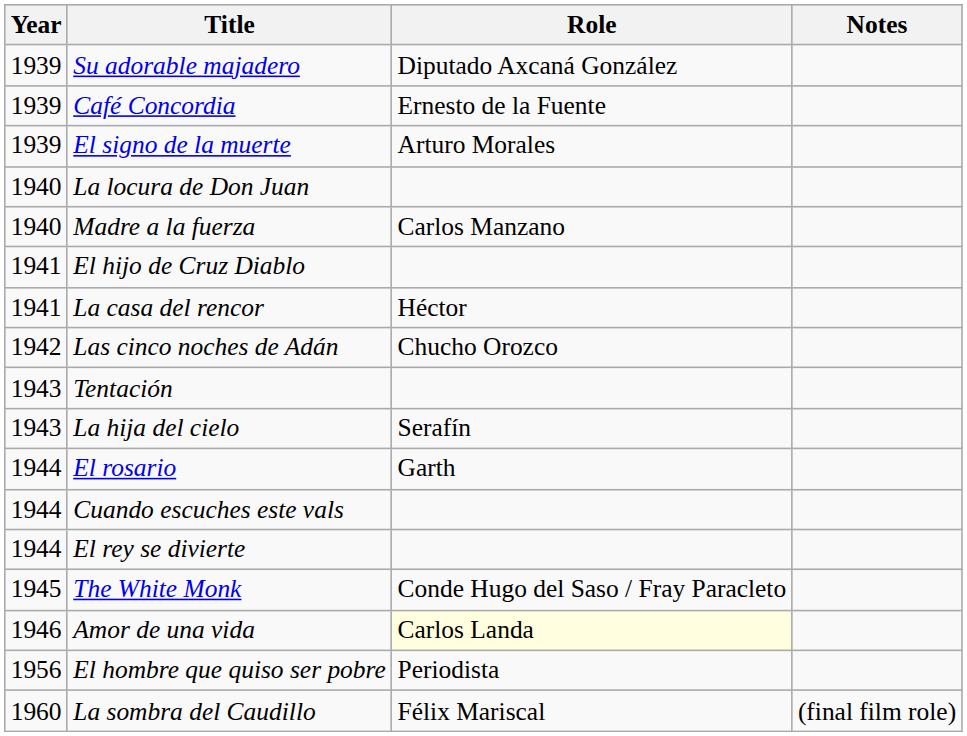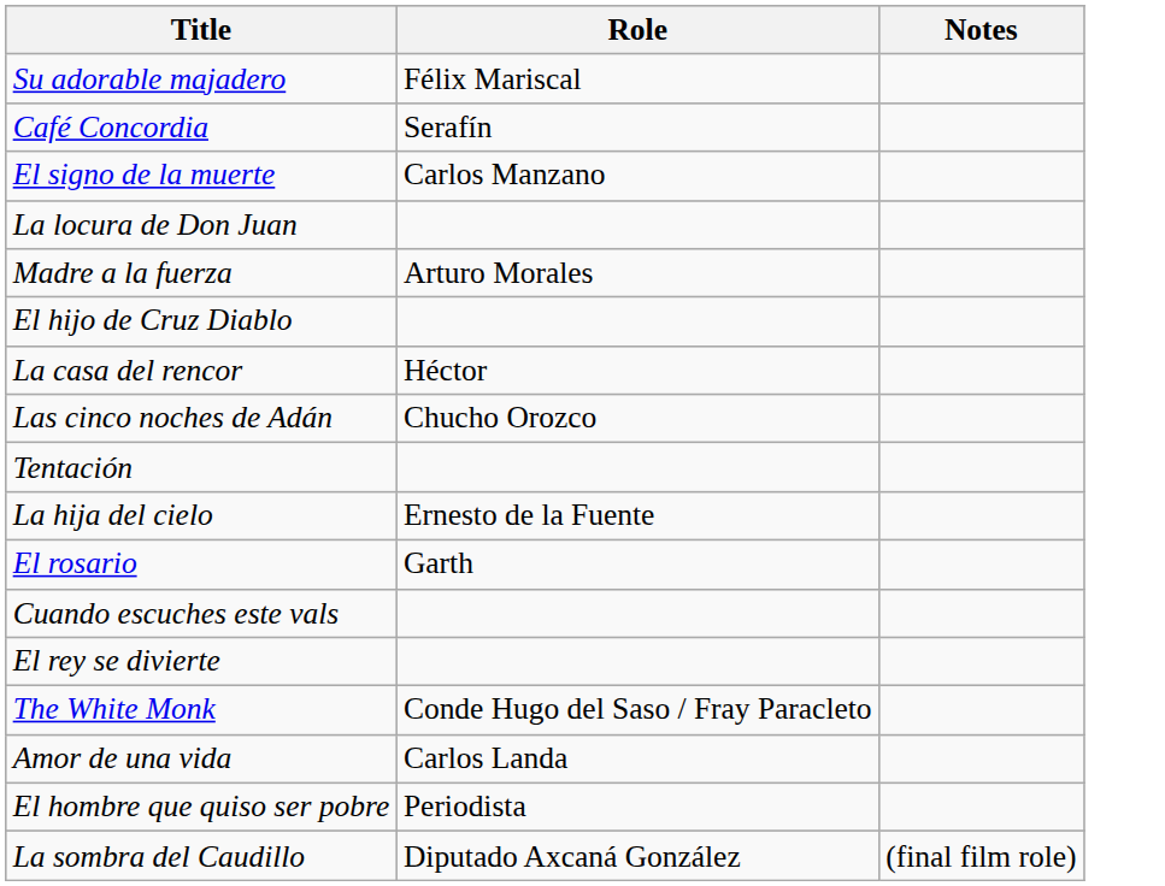- column: Year | 1939 | 1939 | 1939 | 1940 | 1940 | 1941 | 1941 | 1942 | 1943 | 1943 | 1944 | 1944 | 1944 | 1945 | 1946 | 1956 | 1960
Su adorable majadero | Role: Diputado Axcaná González -> Félix Mariscal
Café Concordia | Role: Ernesto de la Fuente -> Serafín
El signo de la muerte | Role: Arturo Morales -> Carlos Manzano
Madre a la fuerza | Role: Carlos Manzano -> Arturo Morales
La hija del cielo | Role: Serafín -> Ernesto de la Fuente
Amor de una vida | Role: lightyellow background -> no background
La sombra del Caudillo | Role: Félix Mariscal -> Diputado Axcaná González
